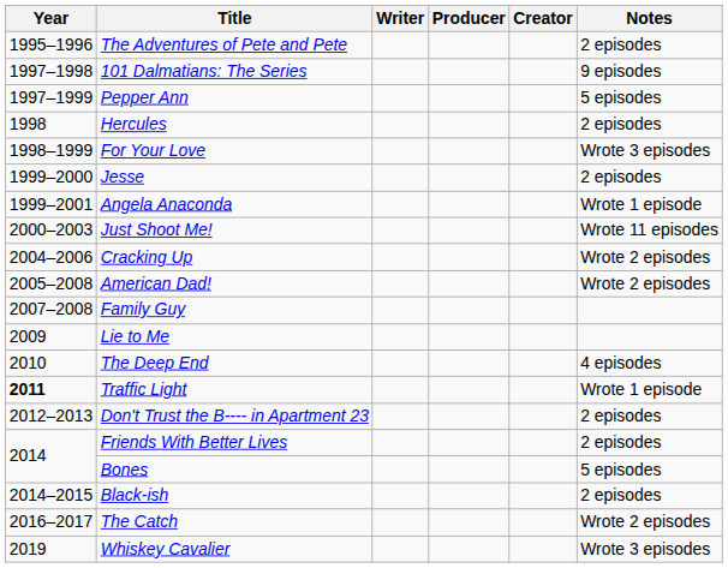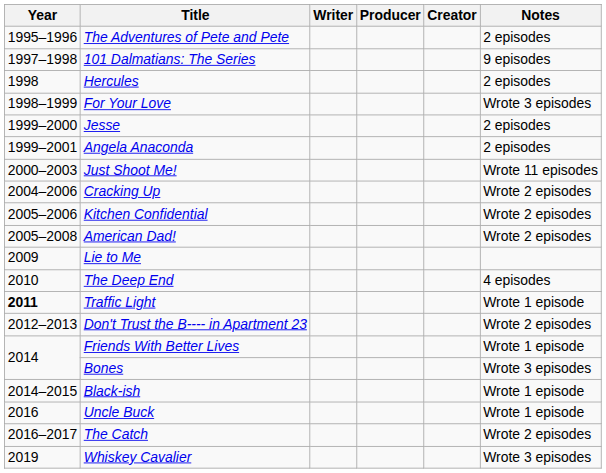- row: 1997–1999 | Pepper Ann | 5 episodes
Angela Anaconda | Notes: Wrote 1 episode -> 2 episodes
+ row: 2005–2006 | Kitchen Confidential | Wrote 2 episodes
- row: 2007–2008 | Family Guy
Don't Trust the B---- in Apartment 23 | Notes: 2 episodes -> Wrote 2 episodes
Friends With Better Lives | Notes: 2 episodes -> Wrote 1 episode
Bones | Notes: 5 episodes -> Wrote 3 episodes
Black-ish | Notes: 2 episodes -> Wrote 1 episode
+ row: 2016 | Uncle Buck | Wrote 1 episode
